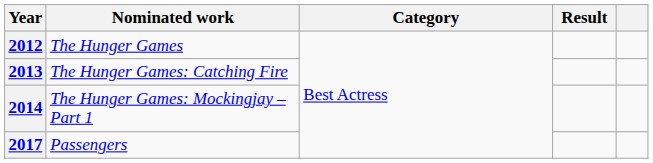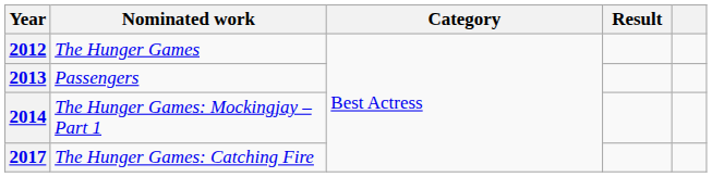2013 | Nominated work: The Hunger Games: Catching Fire -> Passengers
2017 | Nominated work: Passengers -> The Hunger Games: Catching Fire
